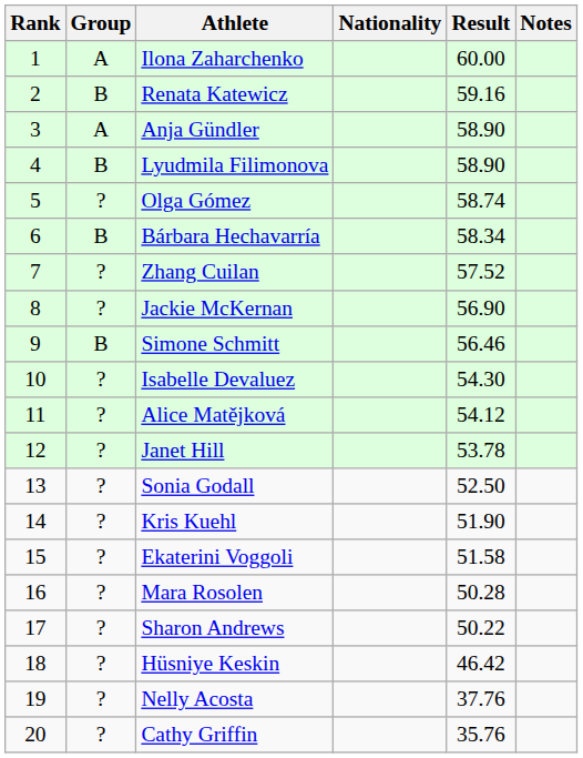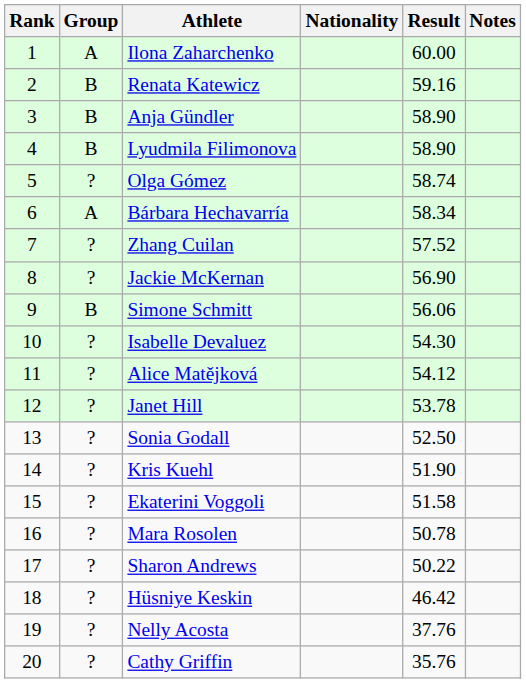Anja Gündler | Group: A -> B
Bárbara Hechavarría | Group: B -> A
Simone Schmitt | Result: 56.46 -> 56.06
Mara Rosolen | Result: 50.28 -> 50.78
